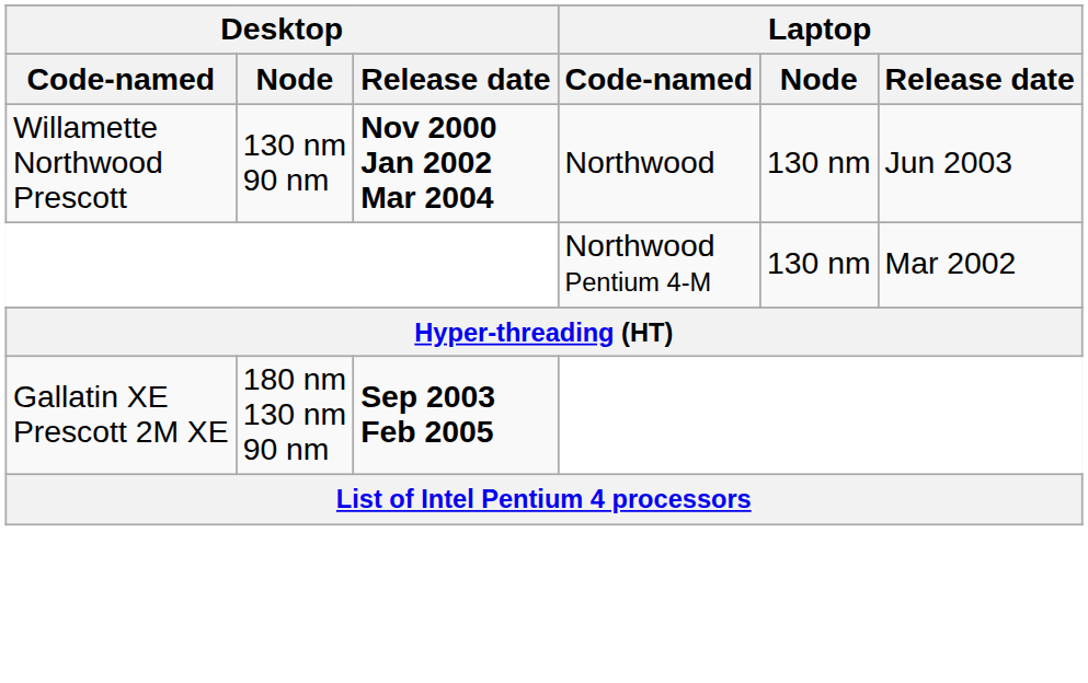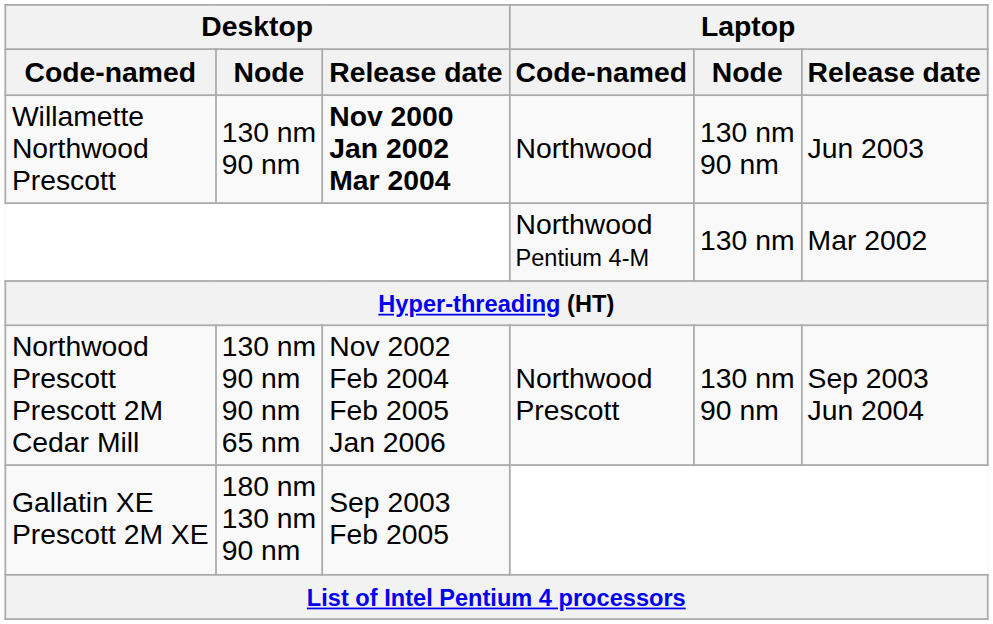Willamette Northwood Prescott | Laptop / Node: 130 nm -> 130 nm 90 nm
+ row: Northwood Prescott Prescott 2M Cedar Mill | 130 nm 90 nm 90 nm 65 nm | Nov 2002 Feb 2004 Feb 2005 Jan 2006 | Northwood Prescott | 130 nm 90 nm | Sep 2003 Jun 2004
Gallatin XE Prescott 2M XE | Desktop / Release date: bold -> normal
